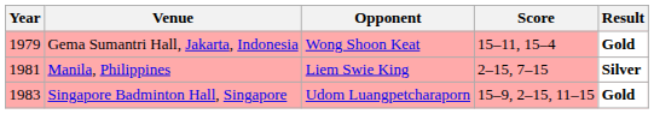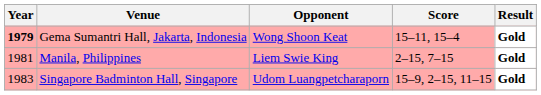Gema Sumantri Hall, Jakarta, Indonesia | Year: normal -> bold
Manila, Philippines | Result: Silver -> Gold
